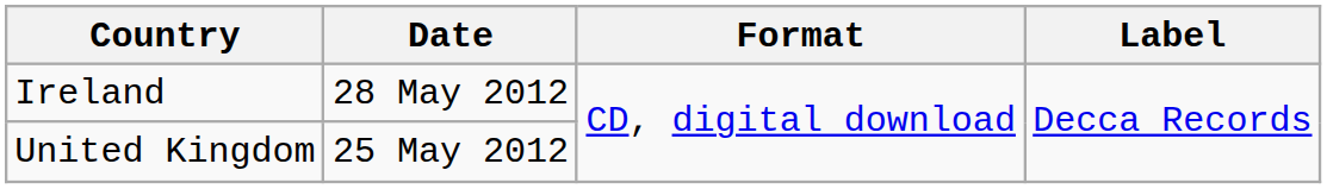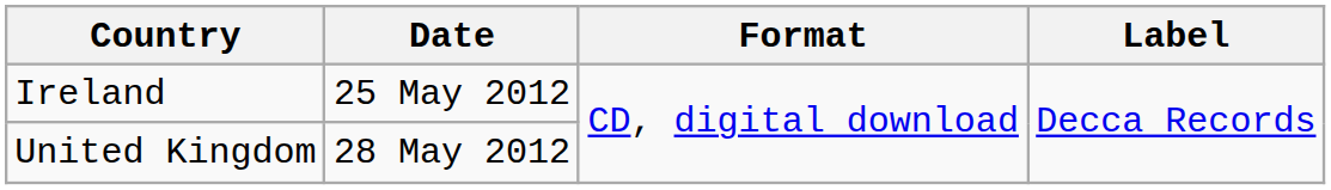Ireland | Date: 28 May 2012 -> 25 May 2012
United Kingdom | Date: 25 May 2012 -> 28 May 2012
